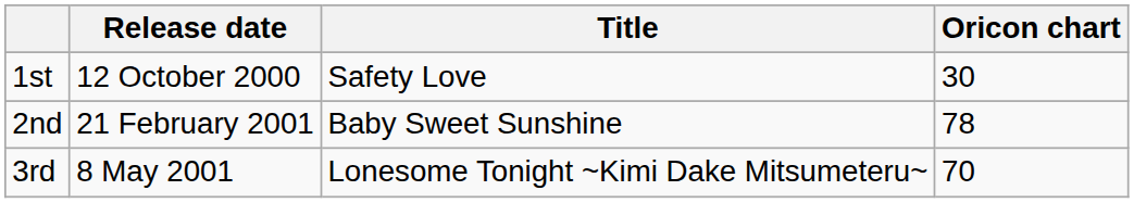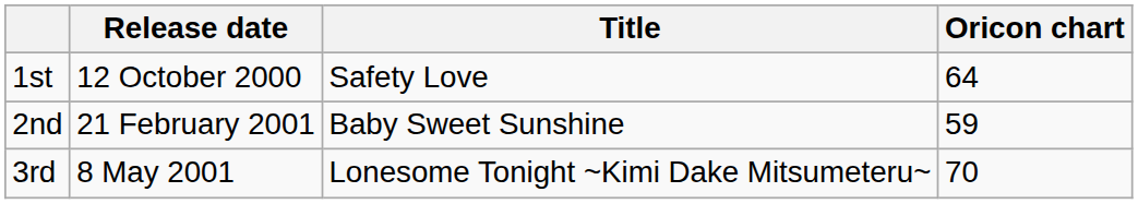1st | Oricon chart: 30 -> 64
2nd | Oricon chart: 78 -> 59
